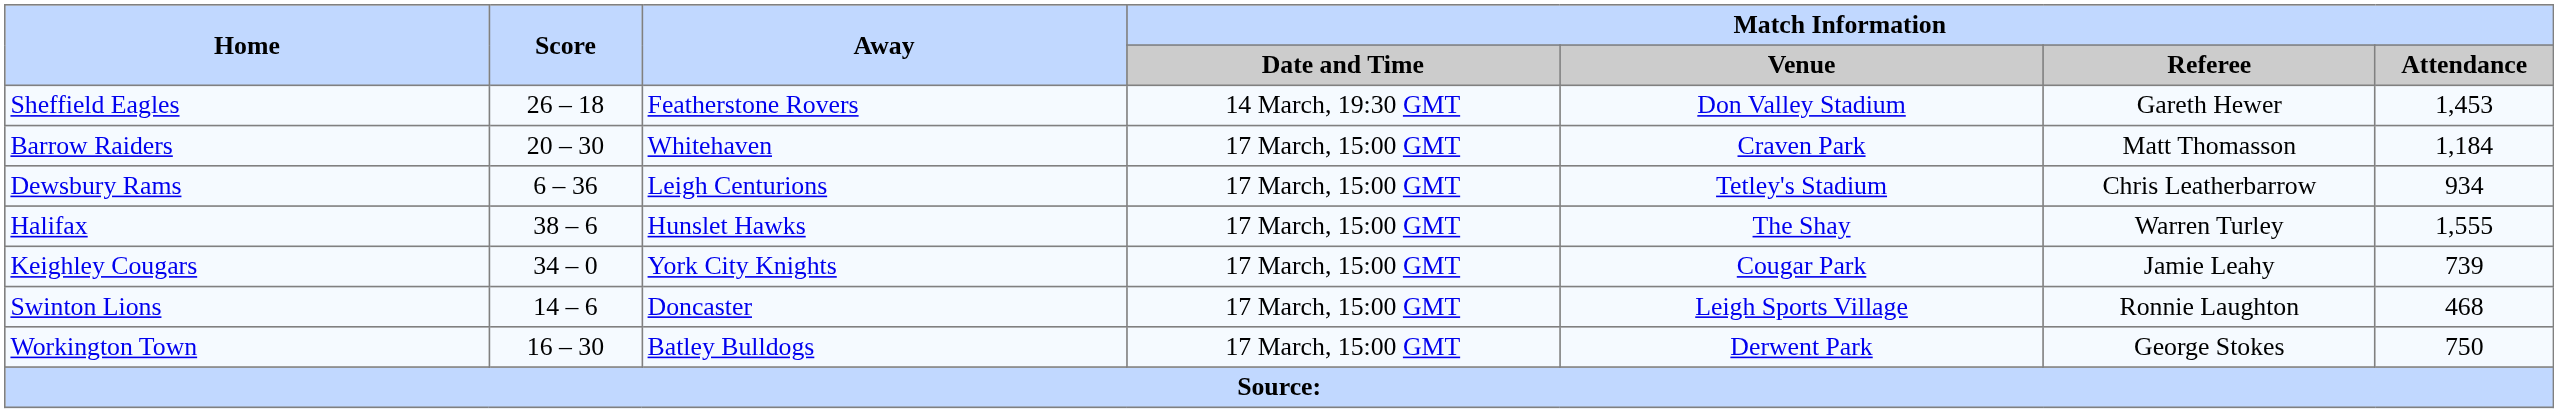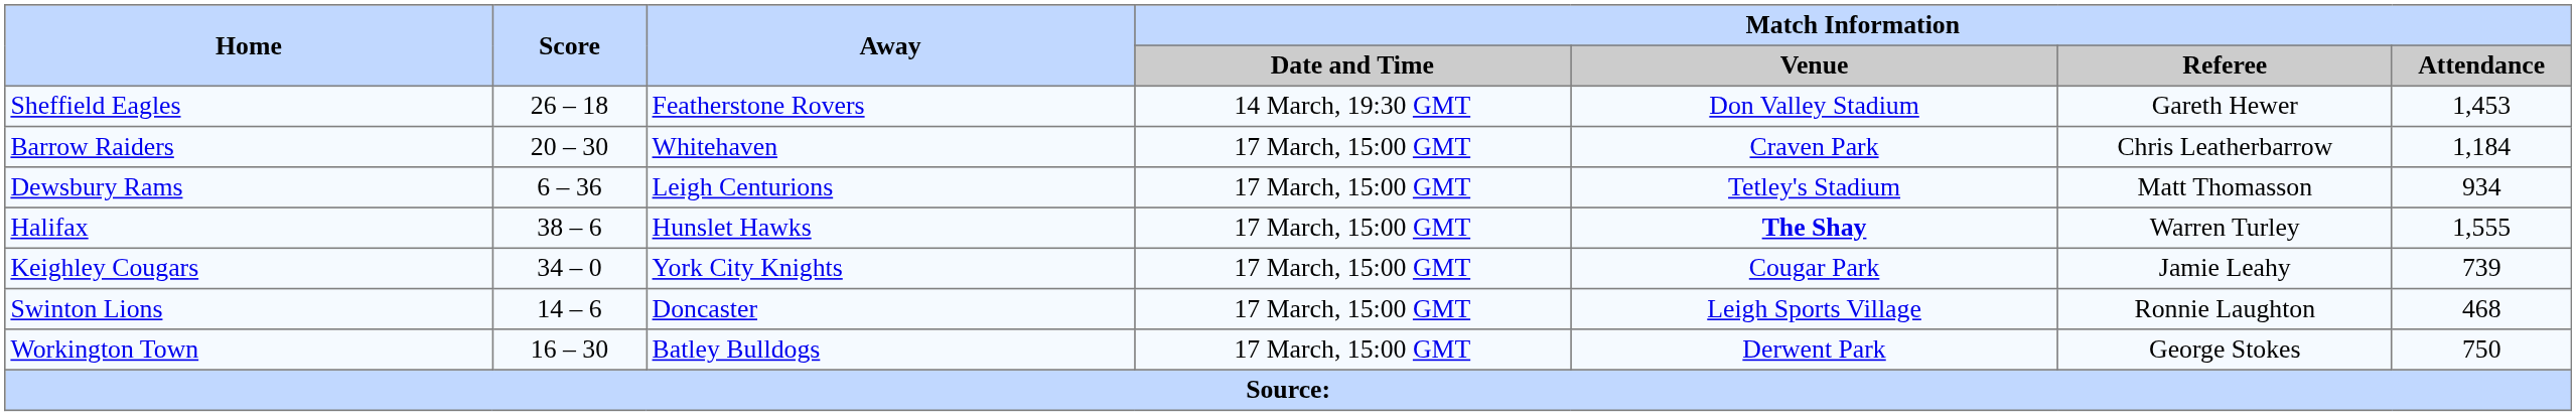Barrow Raiders | Match Information / Referee: Matt Thomasson -> Chris Leatherbarrow
Dewsbury Rams | Match Information / Referee: Chris Leatherbarrow -> Matt Thomasson
Halifax | Match Information / Venue: normal -> bold
